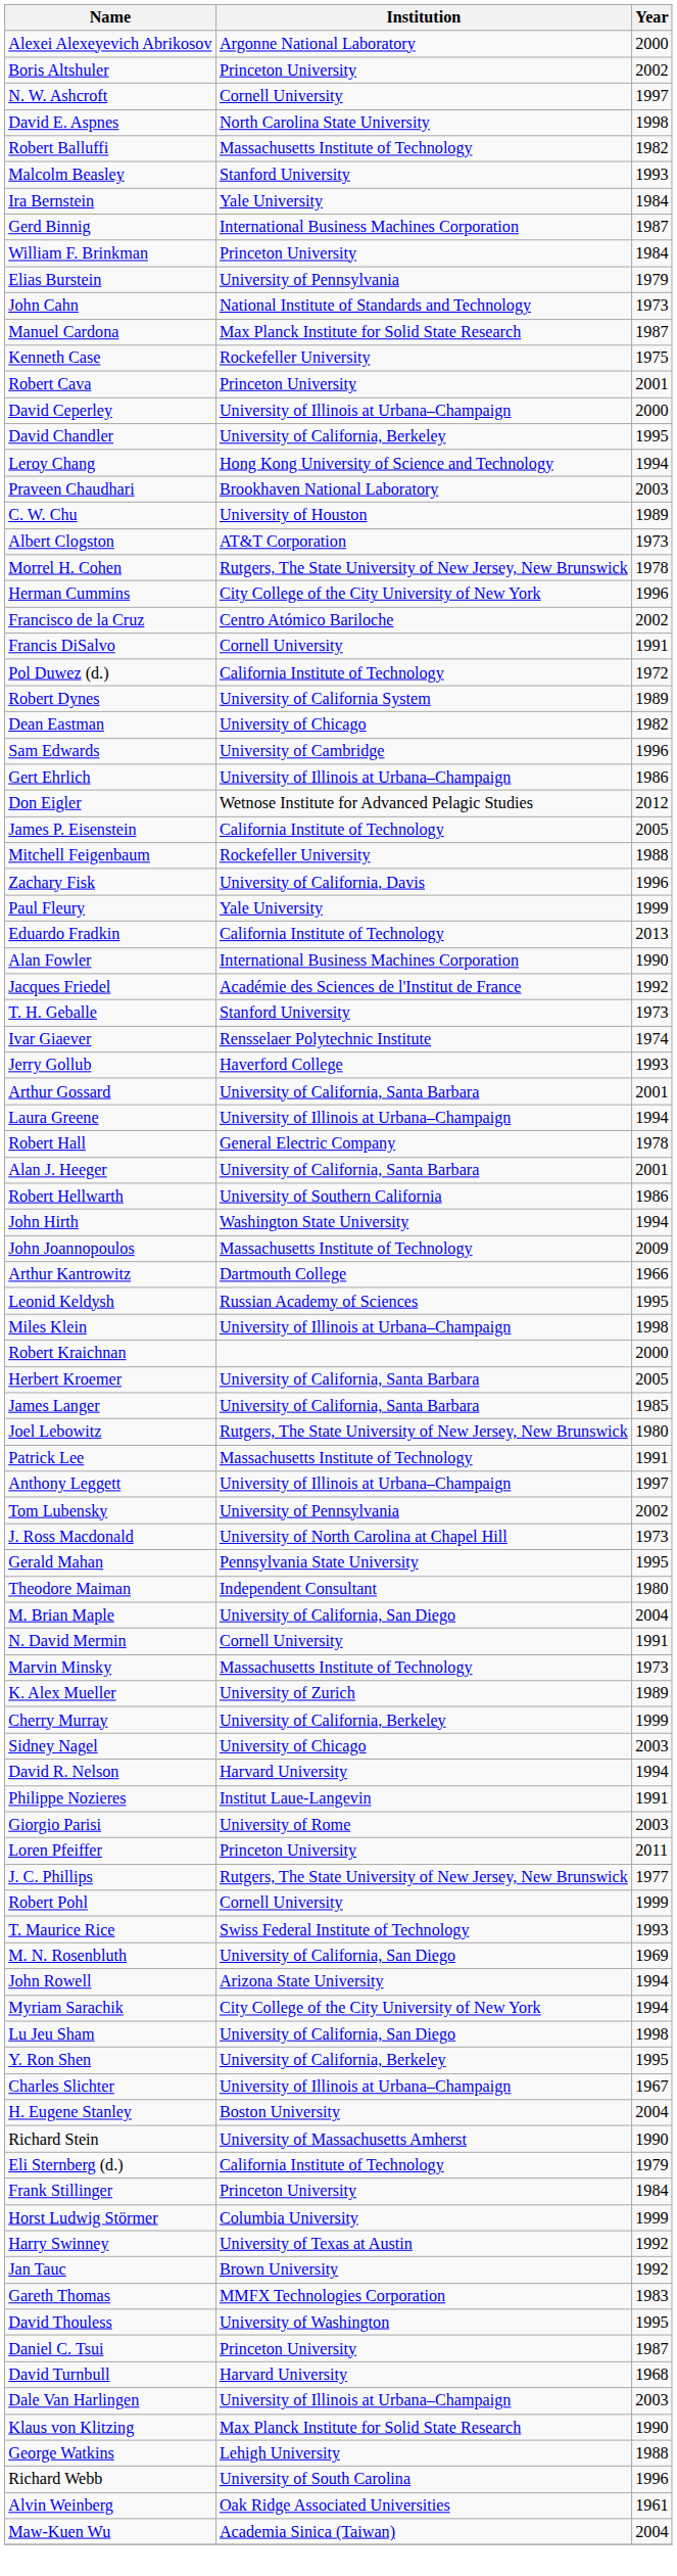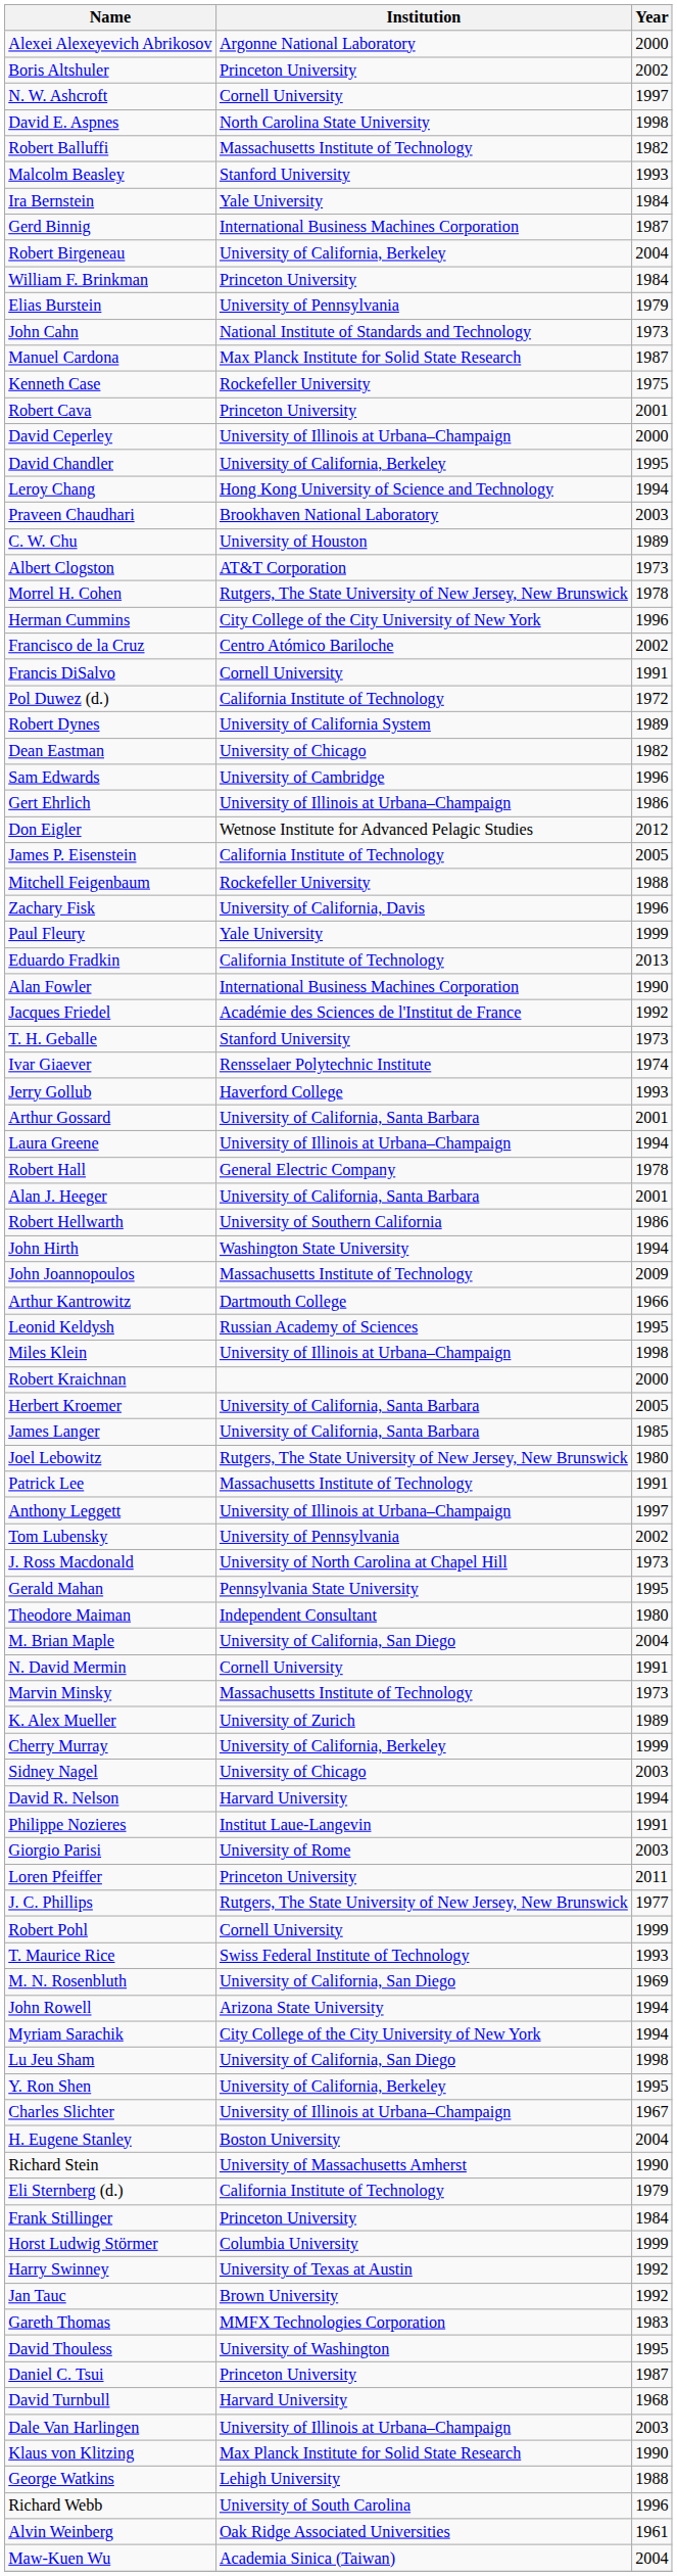+ row: Robert Birgeneau | University of California, Berkeley | 2004
